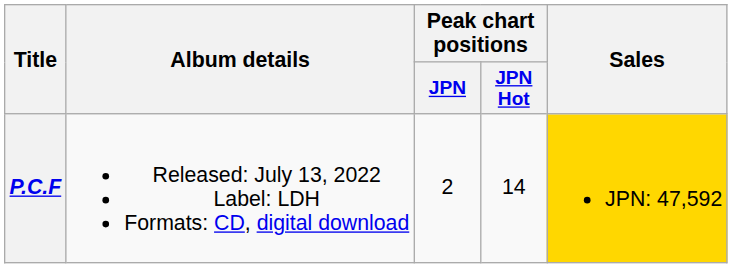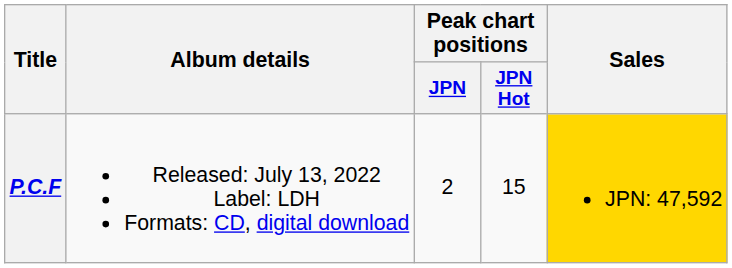P.C.F | Peak chart positions / JPN Hot: 14 -> 15
